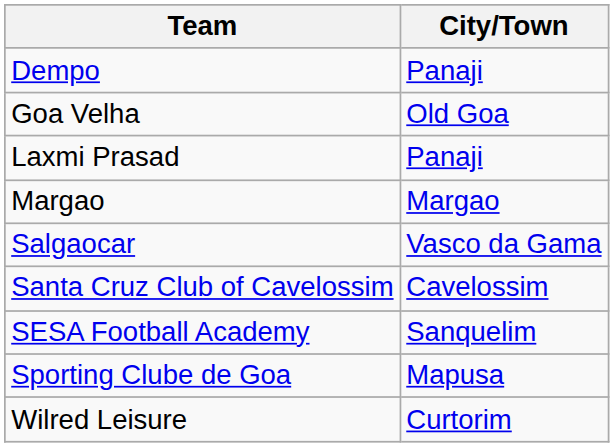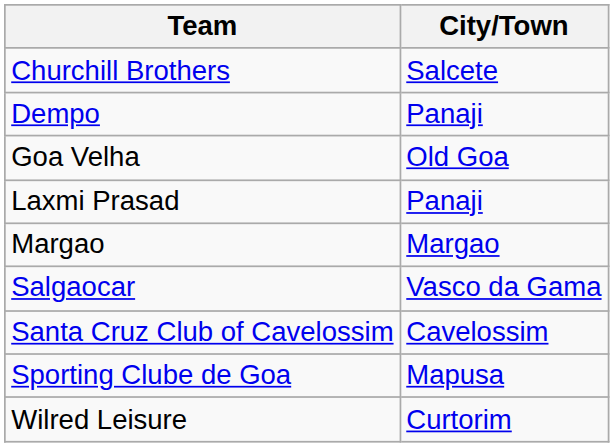+ row: Churchill Brothers | Salcete
- row: SESA Football Academy | Sanquelim
